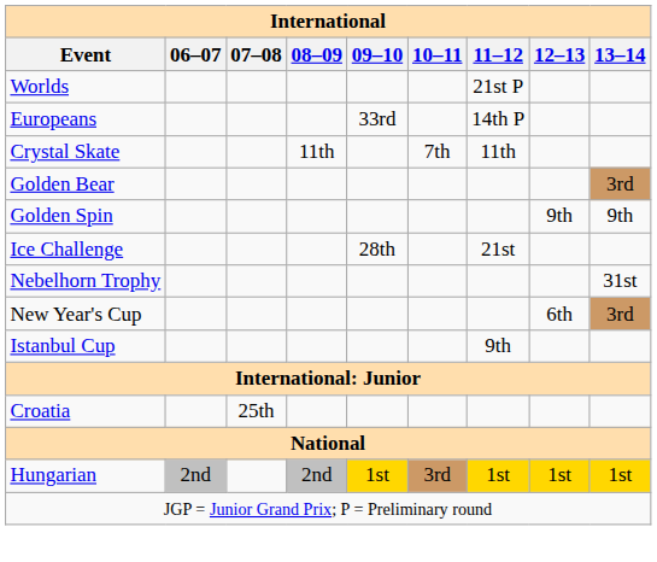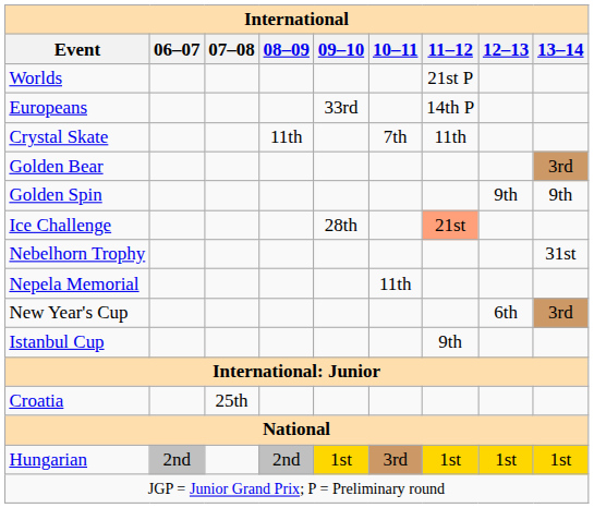Ice Challenge | 11–12: no background -> lightsalmon background
+ row: Nepela Memorial | 11th
